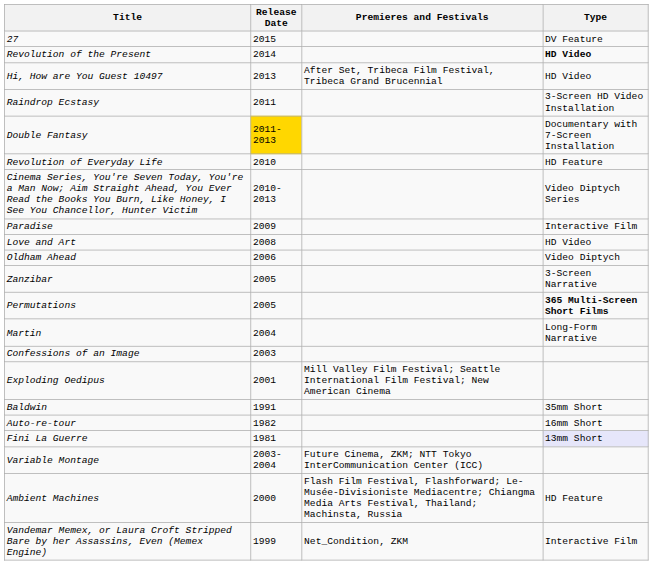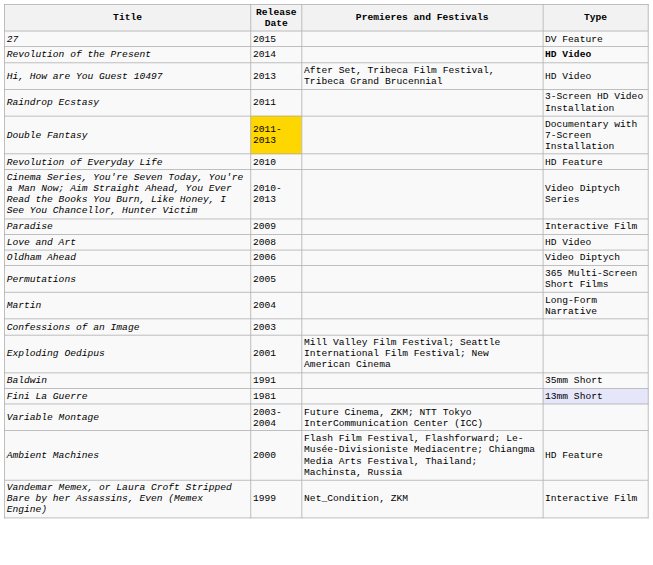- row: Zanzibar | 2005 | 3-Screen Narrative
Permutations | Type: bold -> normal
- row: Auto-re-tour | 1982 | 16mm Short
